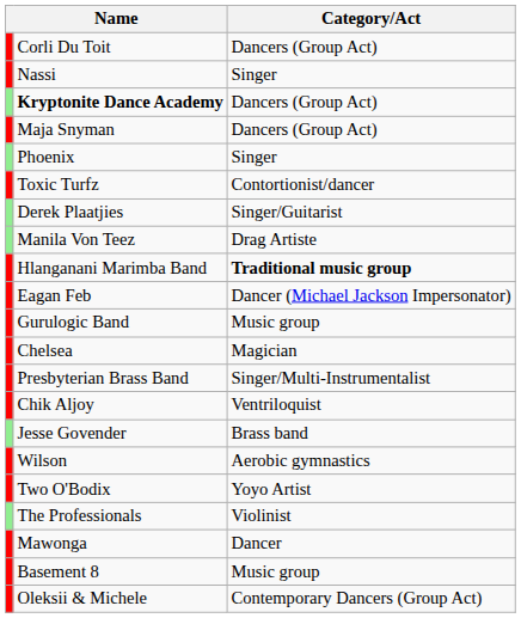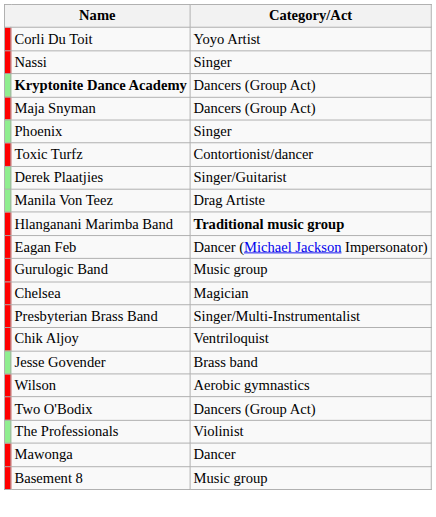Corli Du Toit | Category/Act: Dancers (Group Act) -> Yoyo Artist
Two O'Bodix | Category/Act: Yoyo Artist -> Dancers (Group Act)
- row: Oleksii & Michele | Contemporary Dancers (Group Act)
